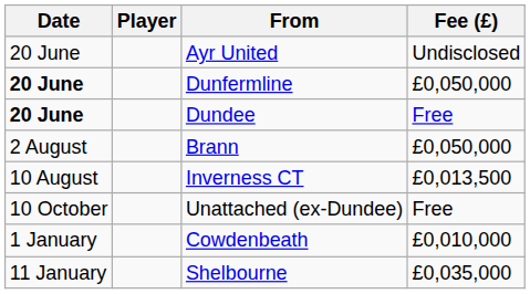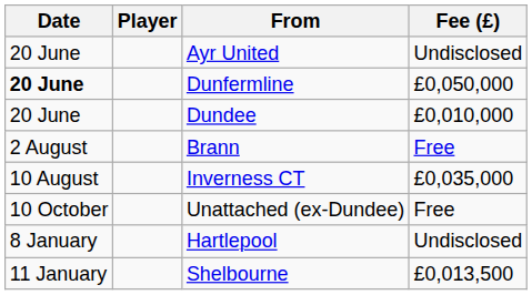Dundee | Date: bold -> normal
Dundee | Fee (£): Free -> £0,010,000
Brann | Fee (£): £0,050,000 -> Free
Inverness CT | Fee (£): £0,013,500 -> £0,035,000
- row: 1 January | Cowdenbeath | £0,010,000
+ row: 8 January | Hartlepool | Undisclosed
Shelbourne | Fee (£): £0,035,000 -> £0,013,500
